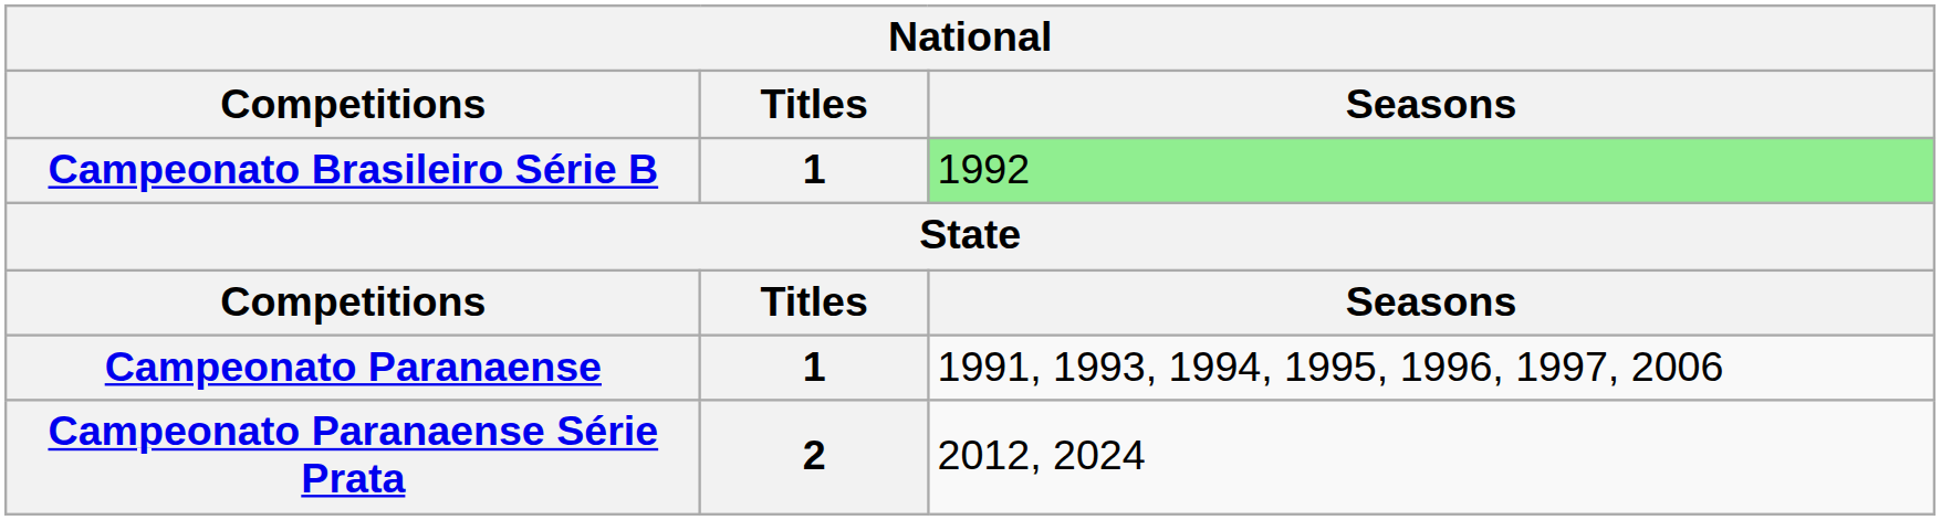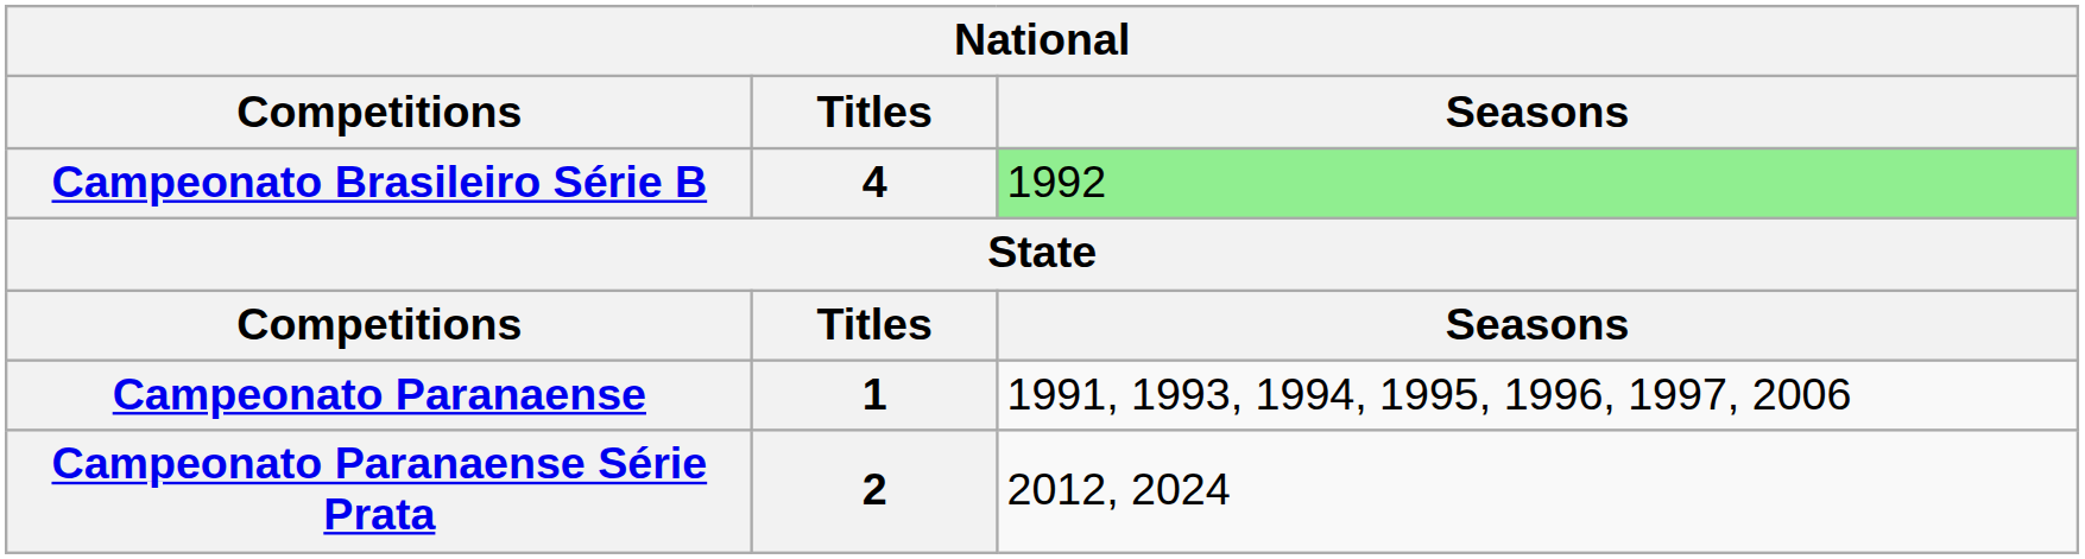Campeonato Brasileiro Série B | Titles: 1 -> 4
